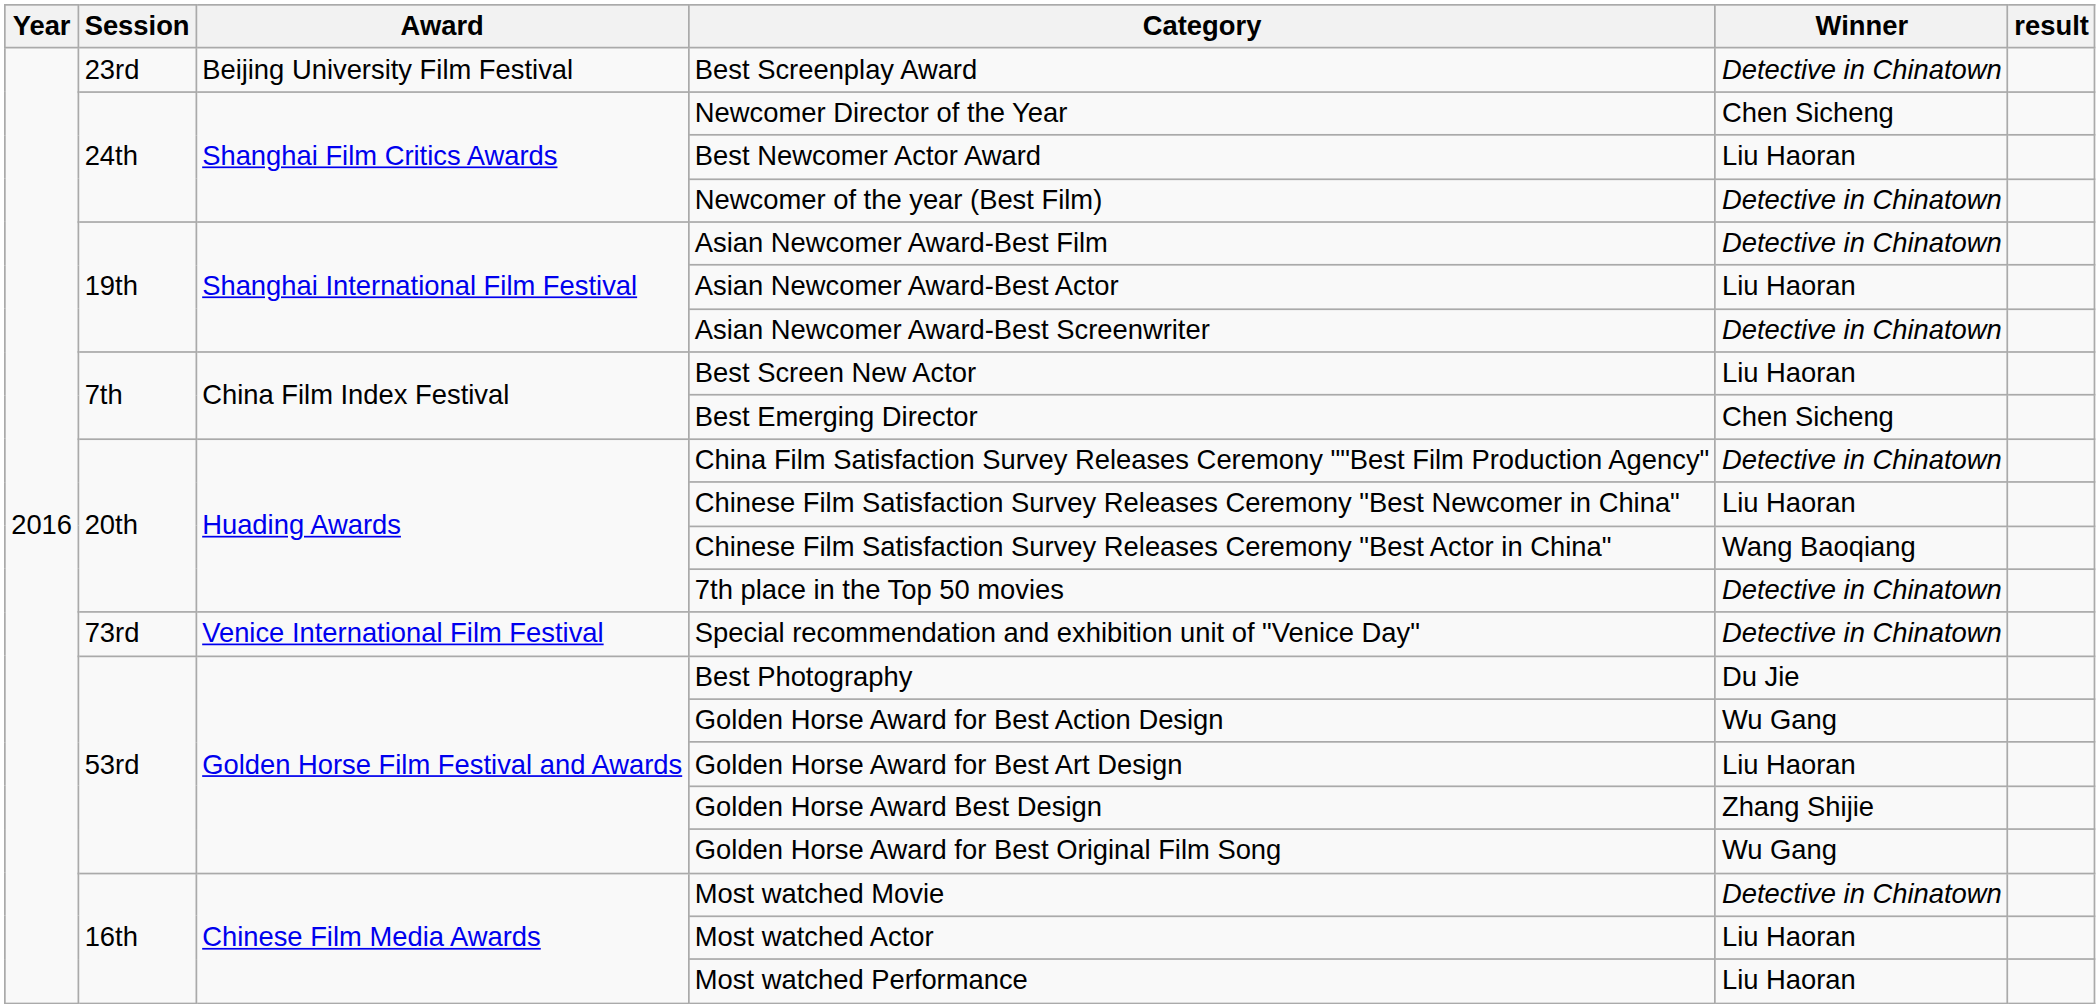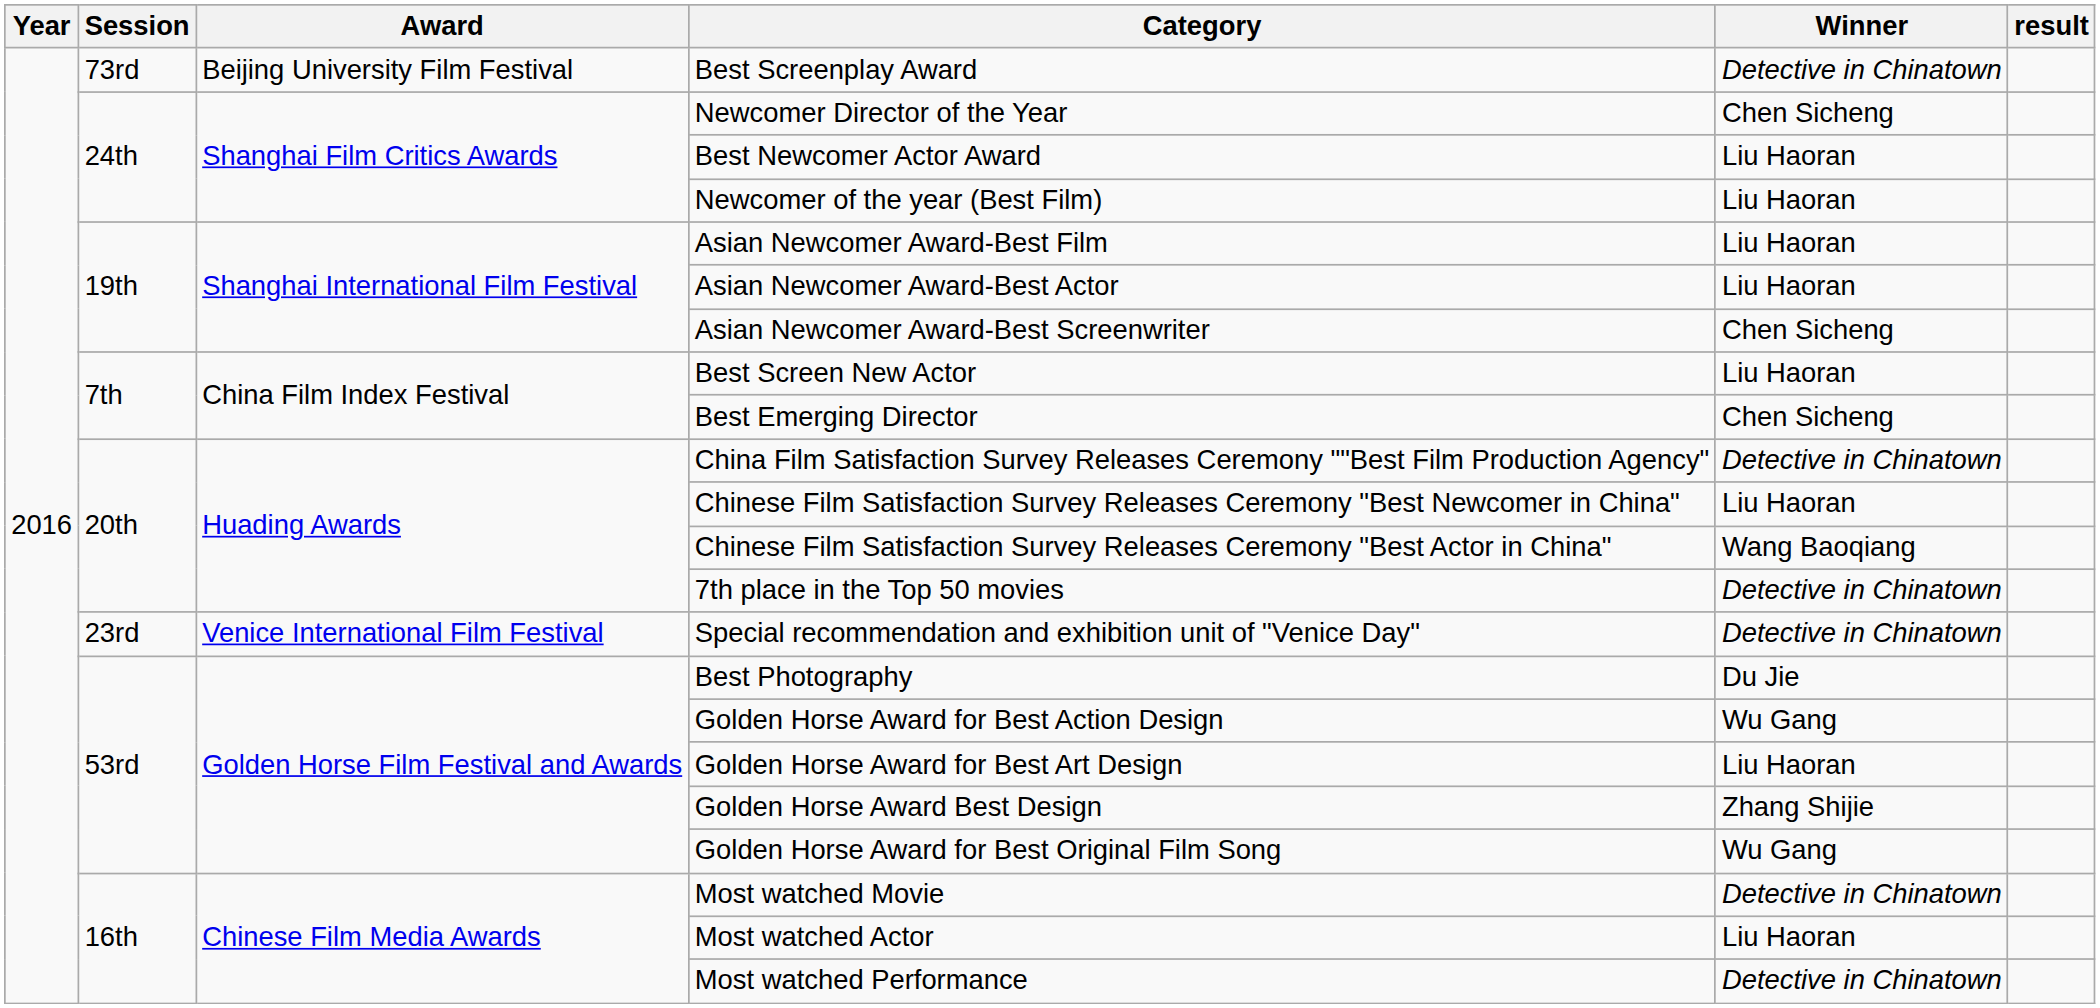Best Screenplay Award | Session: 23rd -> 73rd
Newcomer of the year (Best Film) | Winner: Detective in Chinatown -> Liu Haoran
Asian Newcomer Award-Best Film | Winner: Detective in Chinatown -> Liu Haoran
Asian Newcomer Award-Best Screenwriter | Winner: Detective in Chinatown -> Chen Sicheng
Special recommendation and exhibition unit of "Venice Day" | Session: 73rd -> 23rd
Most watched Performance | Winner: Liu Haoran -> Detective in Chinatown
